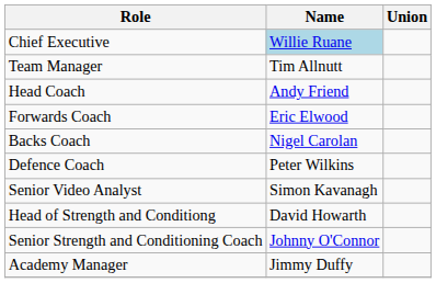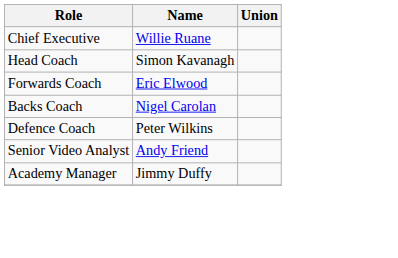Chief Executive | Name: lightblue background -> no background
- row: Team Manager | Tim Allnutt
Head Coach | Name: Andy Friend -> Simon Kavanagh
Senior Video Analyst | Name: Simon Kavanagh -> Andy Friend
- row: Head of Strength and Conditiong | David Howarth
- row: Senior Strength and Conditioning Coach | Johnny O'Connor
